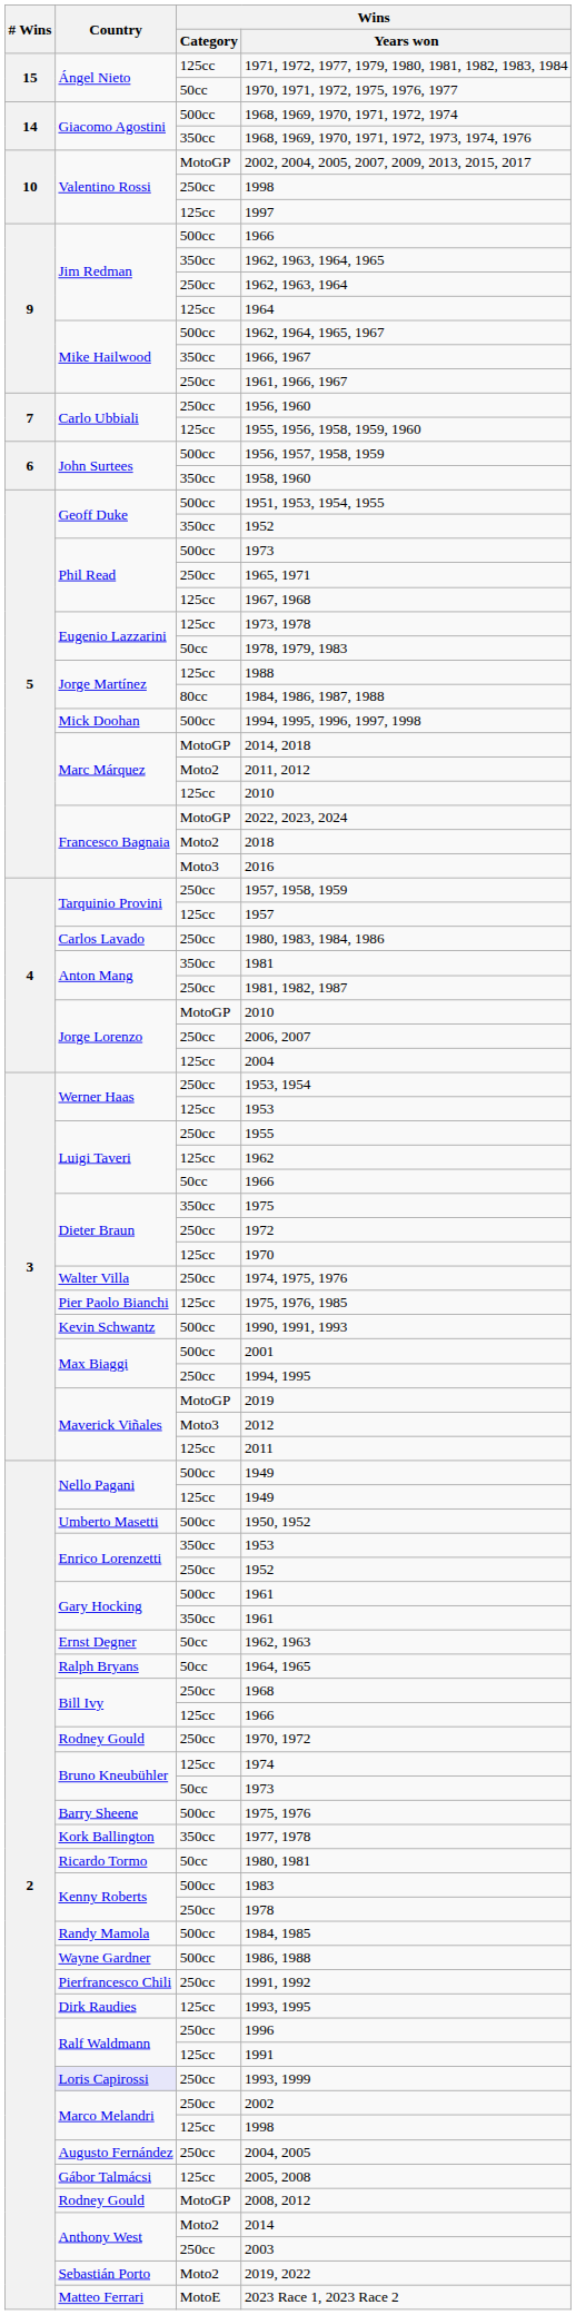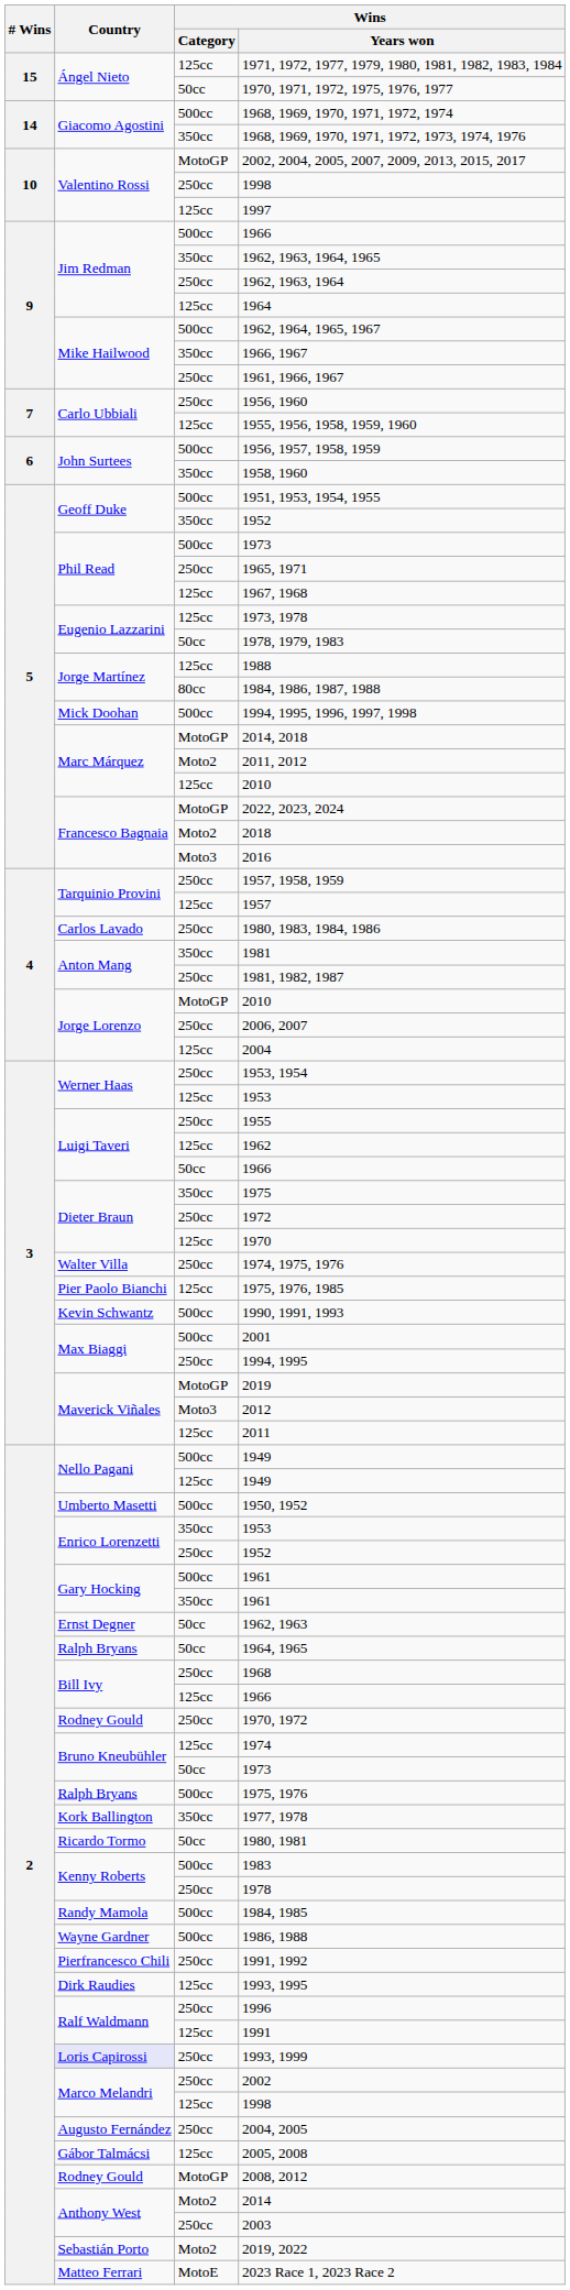1975, 1976 | Country: Barry Sheene -> Ralph Bryans
